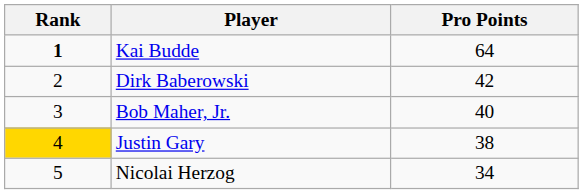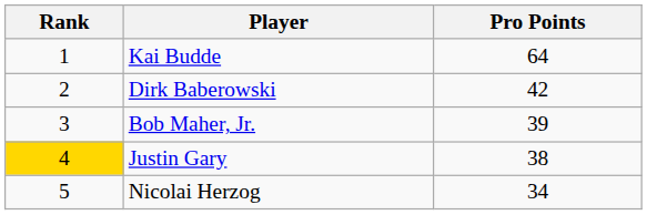Kai Budde | Rank: bold -> normal
Bob Maher, Jr. | Pro Points: 40 -> 39
